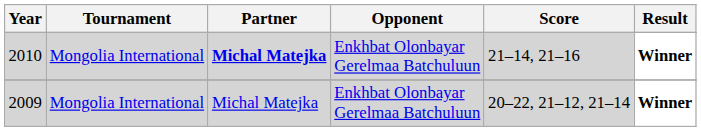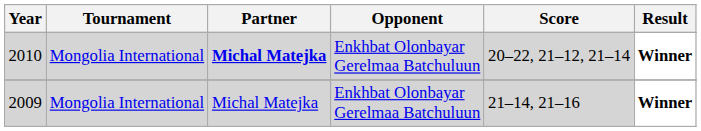2010 | Score: 21–14, 21–16 -> 20–22, 21–12, 21–14
2009 | Score: 20–22, 21–12, 21–14 -> 21–14, 21–16
